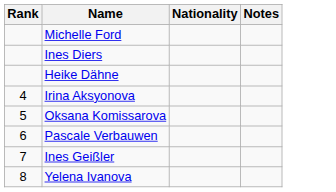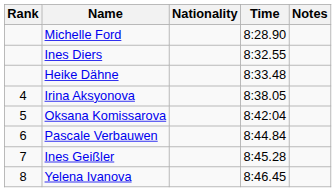+ column: Time | 8:28.90 | 8:32.55 | 8:33.48 | 8:38.05 | 8:42:04 | 8:44.84 | 8:45.28 | 8:46.45
